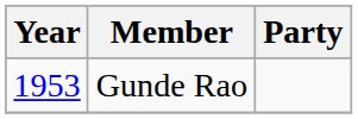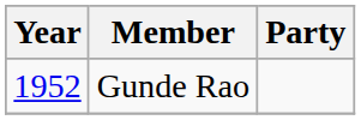Gunde Rao | Year: 1953 -> 1952
